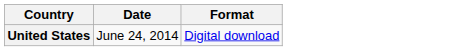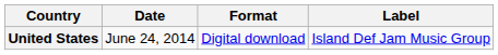+ column: Label | Island Def Jam Music Group
